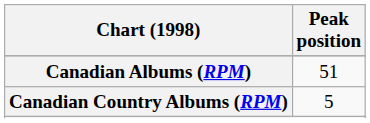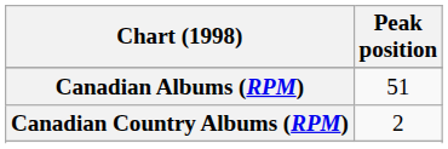Canadian Country Albums (RPM) | Peak position: 5 -> 2
